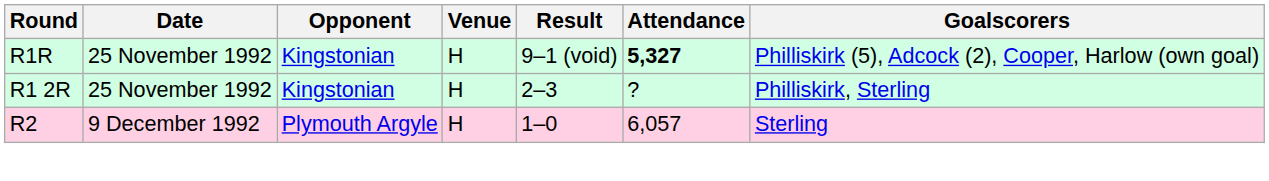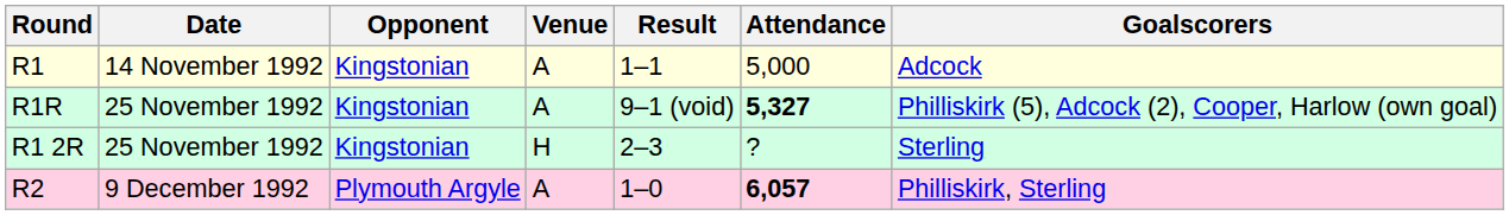+ row: R1 | 14 November 1992 | Kingstonian | A | 1–1 | 5,000 | Adcock
R1R | Venue: H -> A
R1 2R | Goalscorers: Philliskirk, Sterling -> Sterling
R2 | Venue: H -> A
R2 | Attendance: normal -> bold
R2 | Goalscorers: Sterling -> Philliskirk, Sterling
